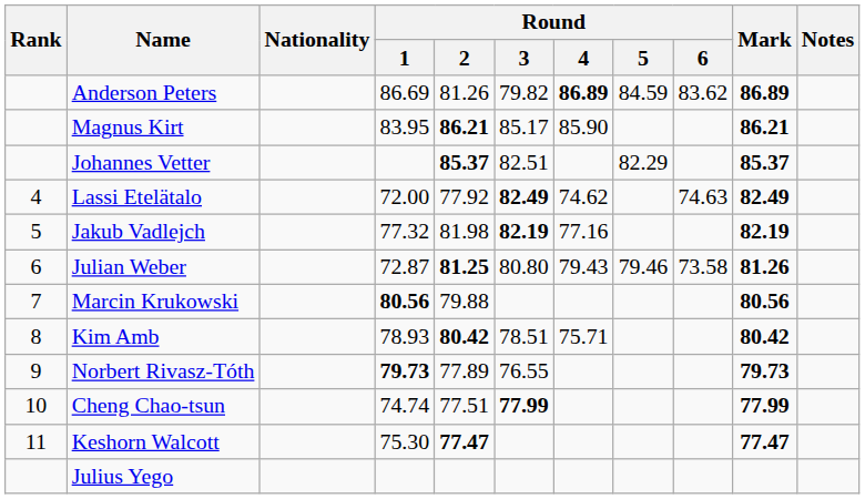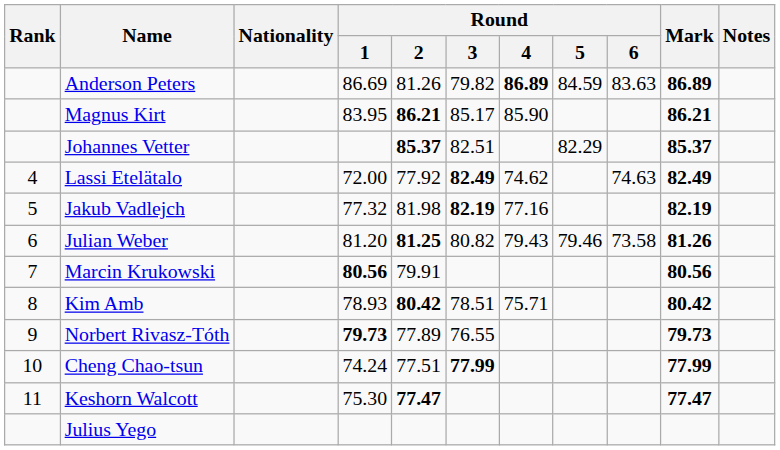Anderson Peters | Round / 6: 83.62 -> 83.63
Julian Weber | Round / 1: 72.87 -> 81.20
Julian Weber | Round / 3: 80.80 -> 80.82
Marcin Krukowski | Round / 2: 79.88 -> 79.91
Cheng Chao-tsun | Round / 1: 74.74 -> 74.24
